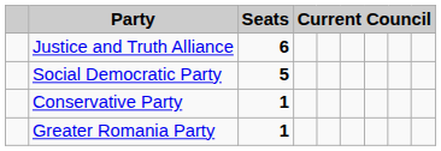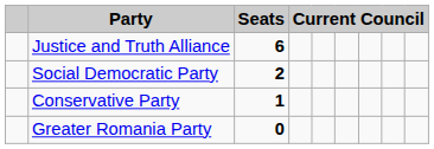Social Democratic Party | Seats: 5 -> 2
Greater Romania Party | Seats: 1 -> 0
